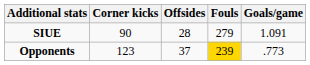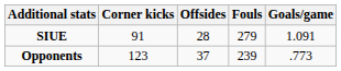SIUE | Corner kicks: 90 -> 91
Opponents | Fouls: gold background -> no background
